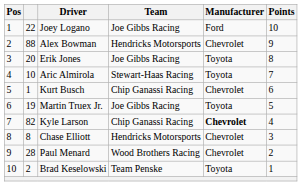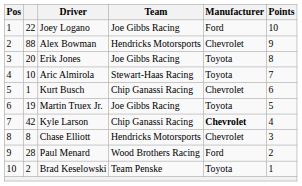Kyle Larson | column 2: 82 -> 42
Paul Menard | Manufacturer: Chevrolet -> Ford
